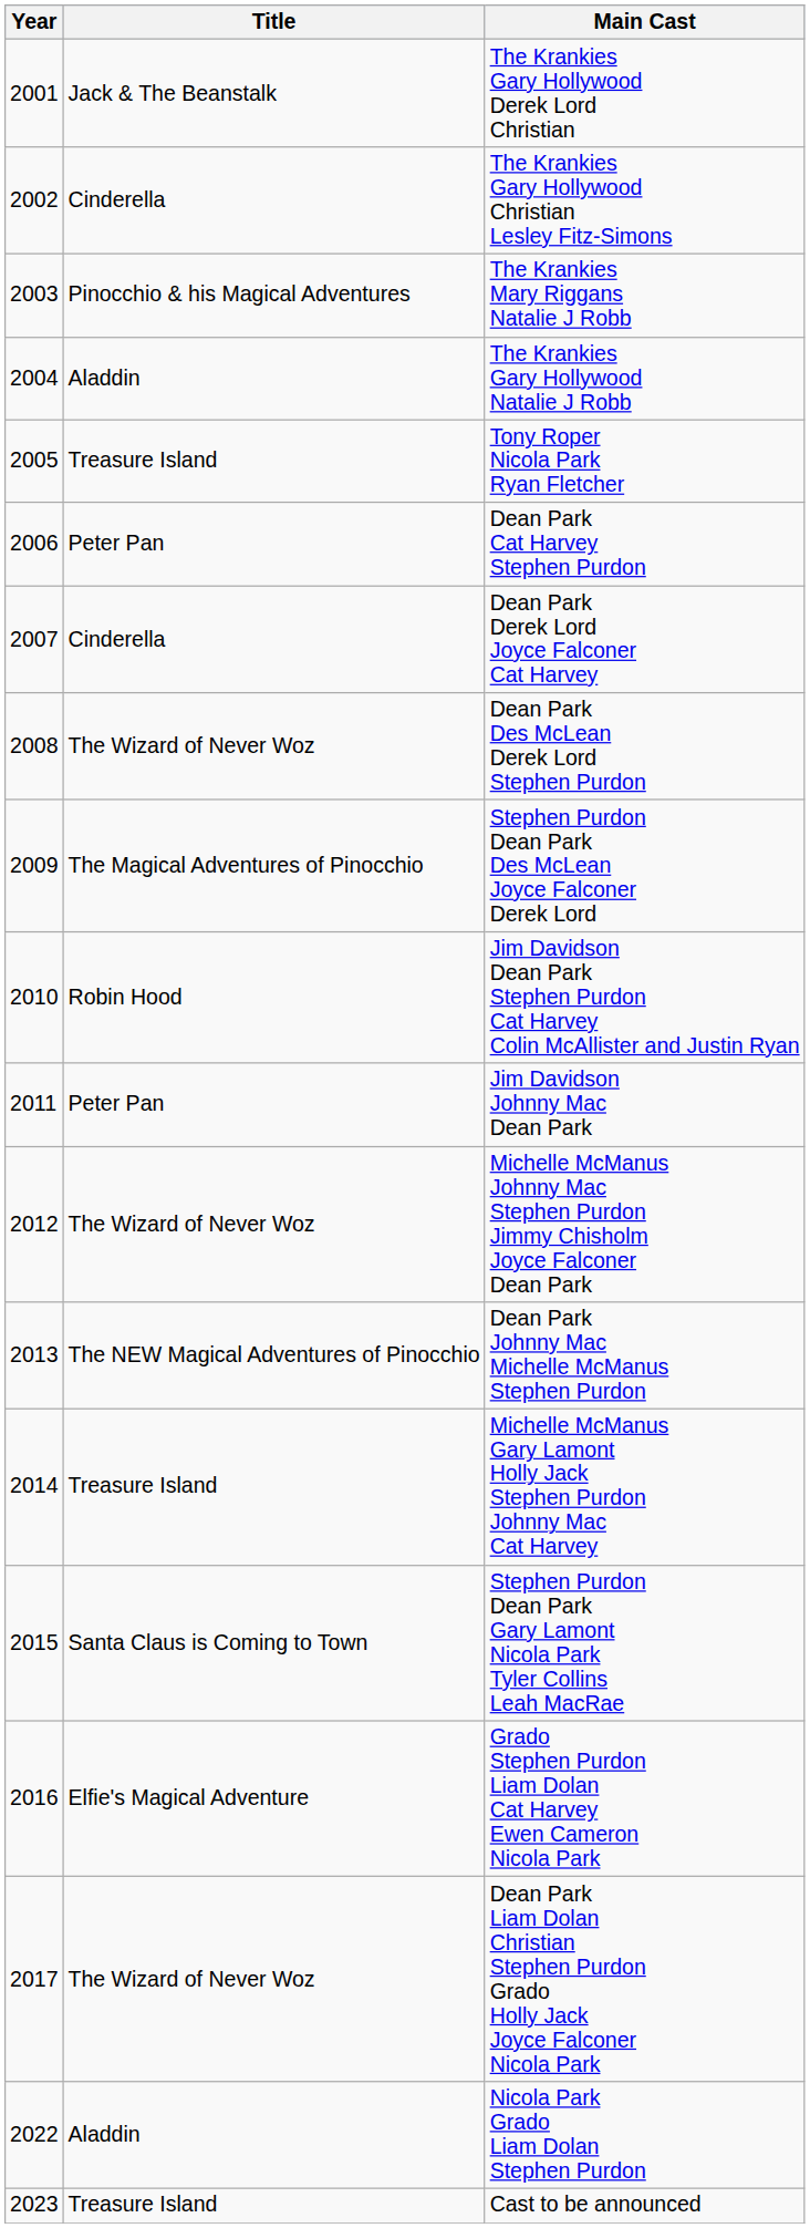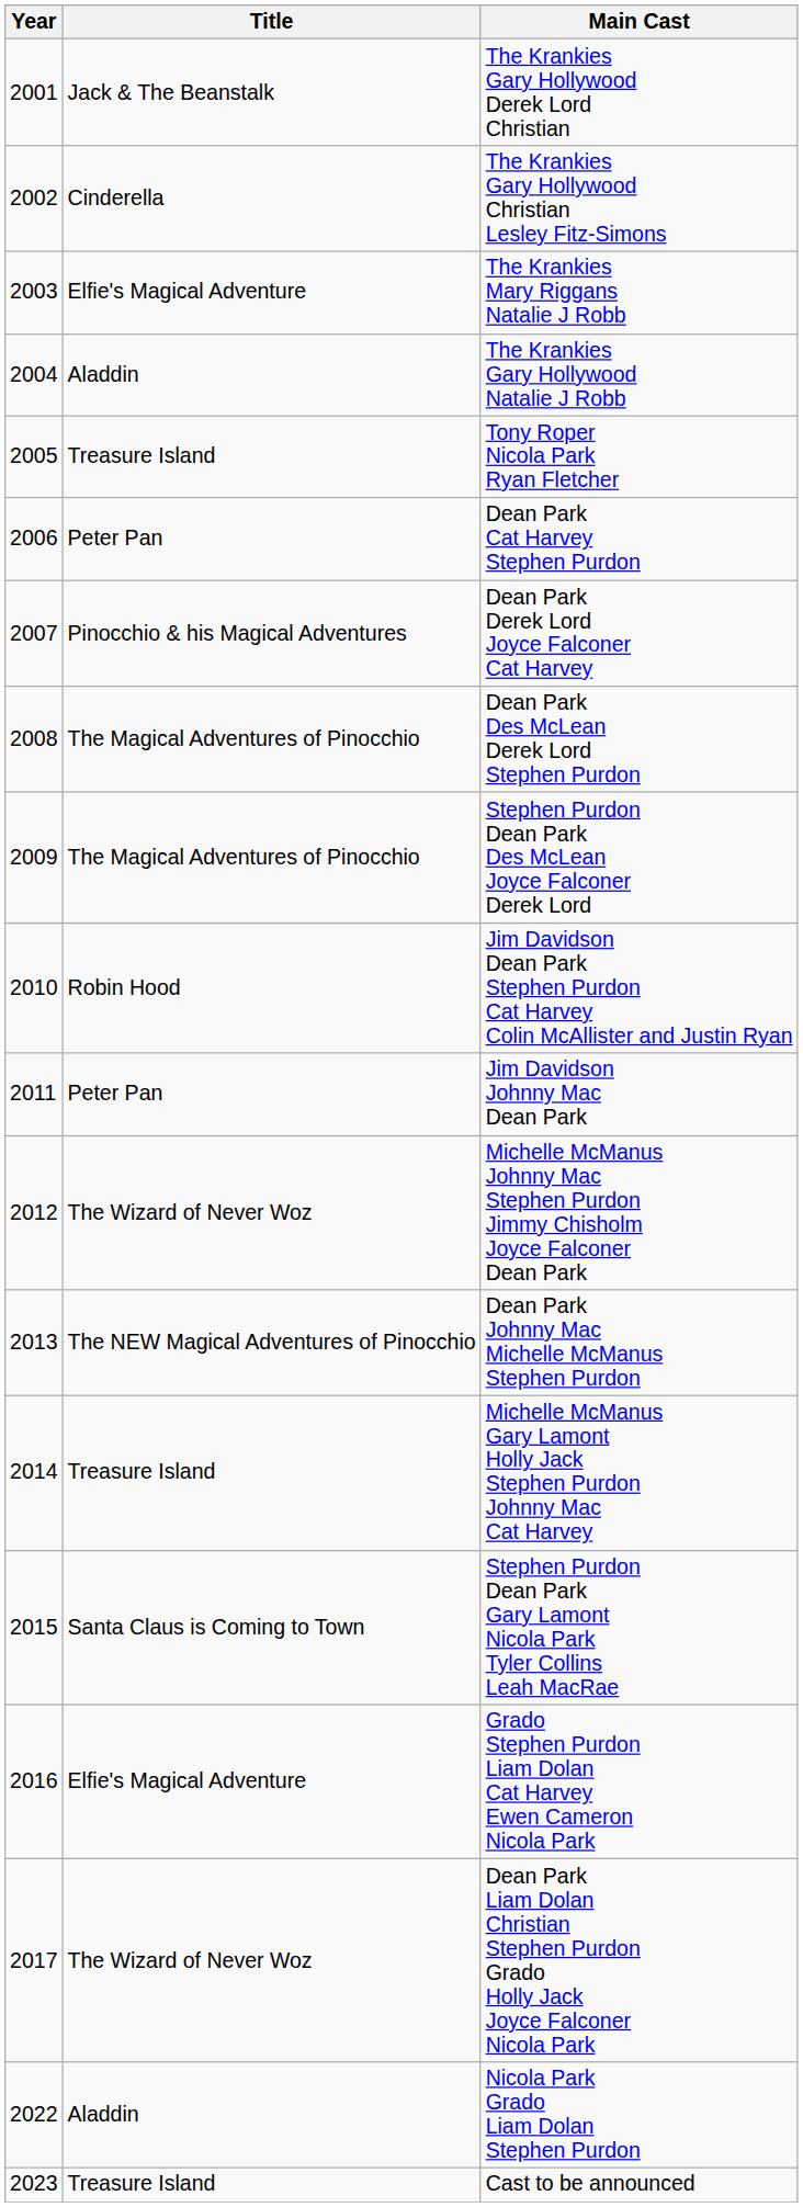The Krankies Mary Riggans Natalie J Robb | Title: Pinocchio & his Magical Adventures -> Elfie's Magical Adventure
Dean Park Derek Lord Joyce Falconer Cat Harvey | Title: Cinderella -> Pinocchio & his Magical Adventures
Dean Park Des McLean Derek Lord Stephen Purdon | Title: The Wizard of Never Woz -> The Magical Adventures of Pinocchio
